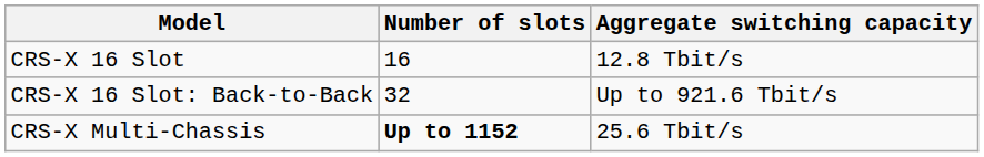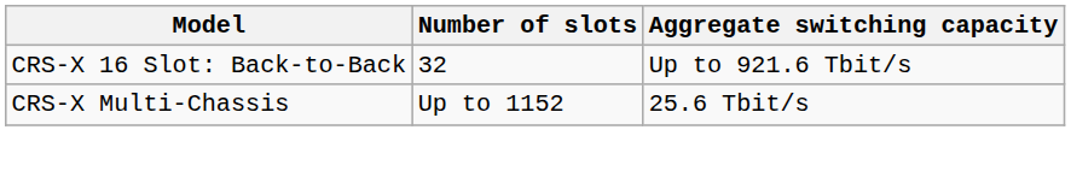- row: CRS-X 16 Slot | 16 | 12.8 Tbit/s
CRS-X Multi-Chassis | Number of slots: bold -> normal
